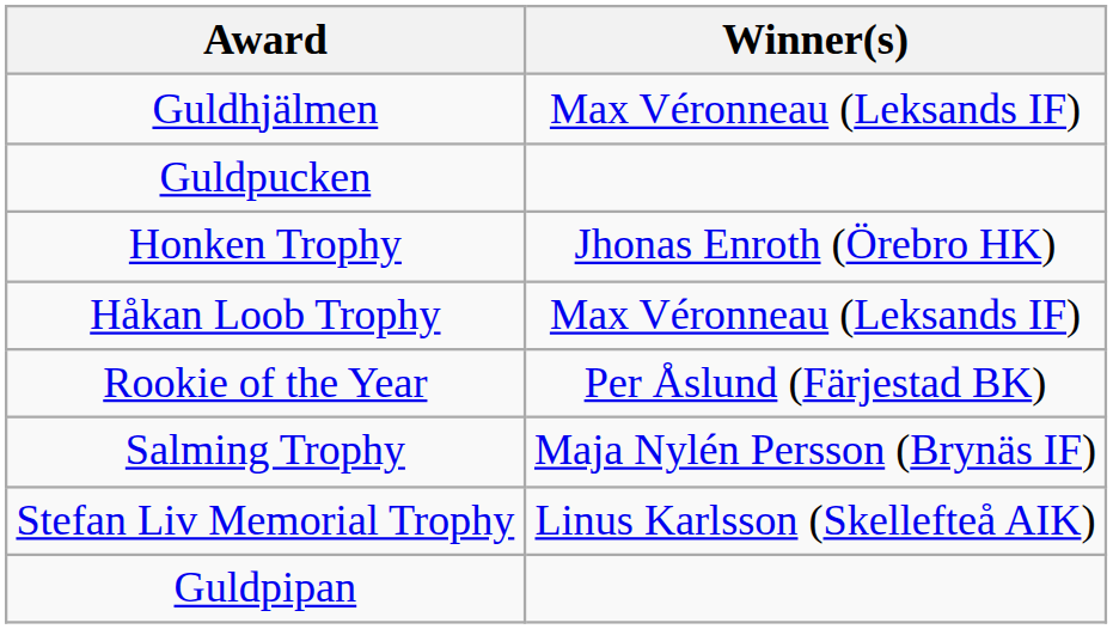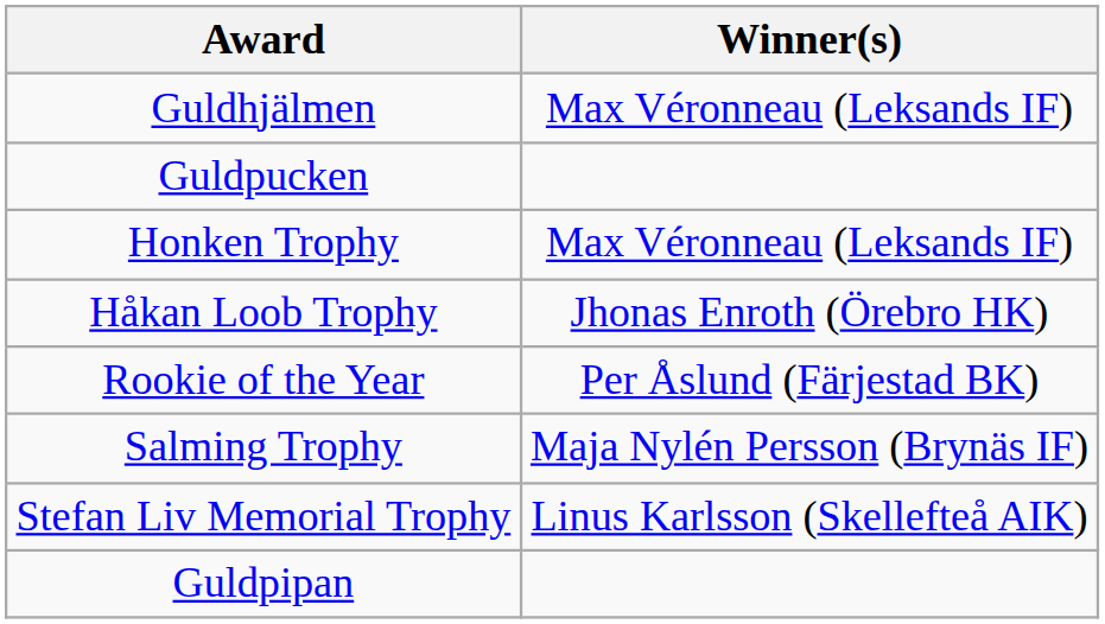Honken Trophy | Winner(s): Jhonas Enroth (Örebro HK) -> Max Véronneau (Leksands IF)
Håkan Loob Trophy | Winner(s): Max Véronneau (Leksands IF) -> Jhonas Enroth (Örebro HK)
